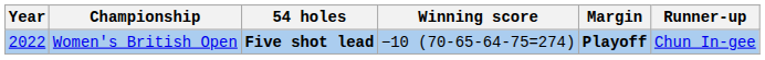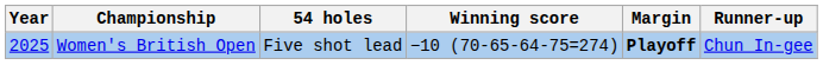Women's British Open | Year: 2022 -> 2025
Women's British Open | 54 holes: bold -> normal
